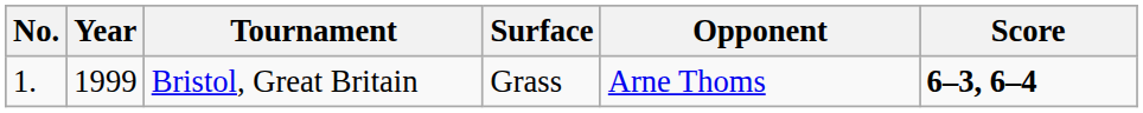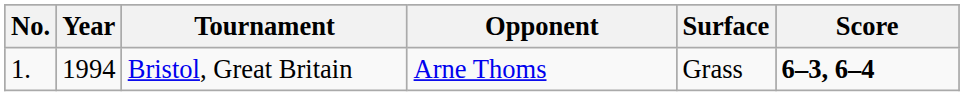columns swapped: Surface <-> Opponent
Bristol, Great Britain | Year: 1999 -> 1994
